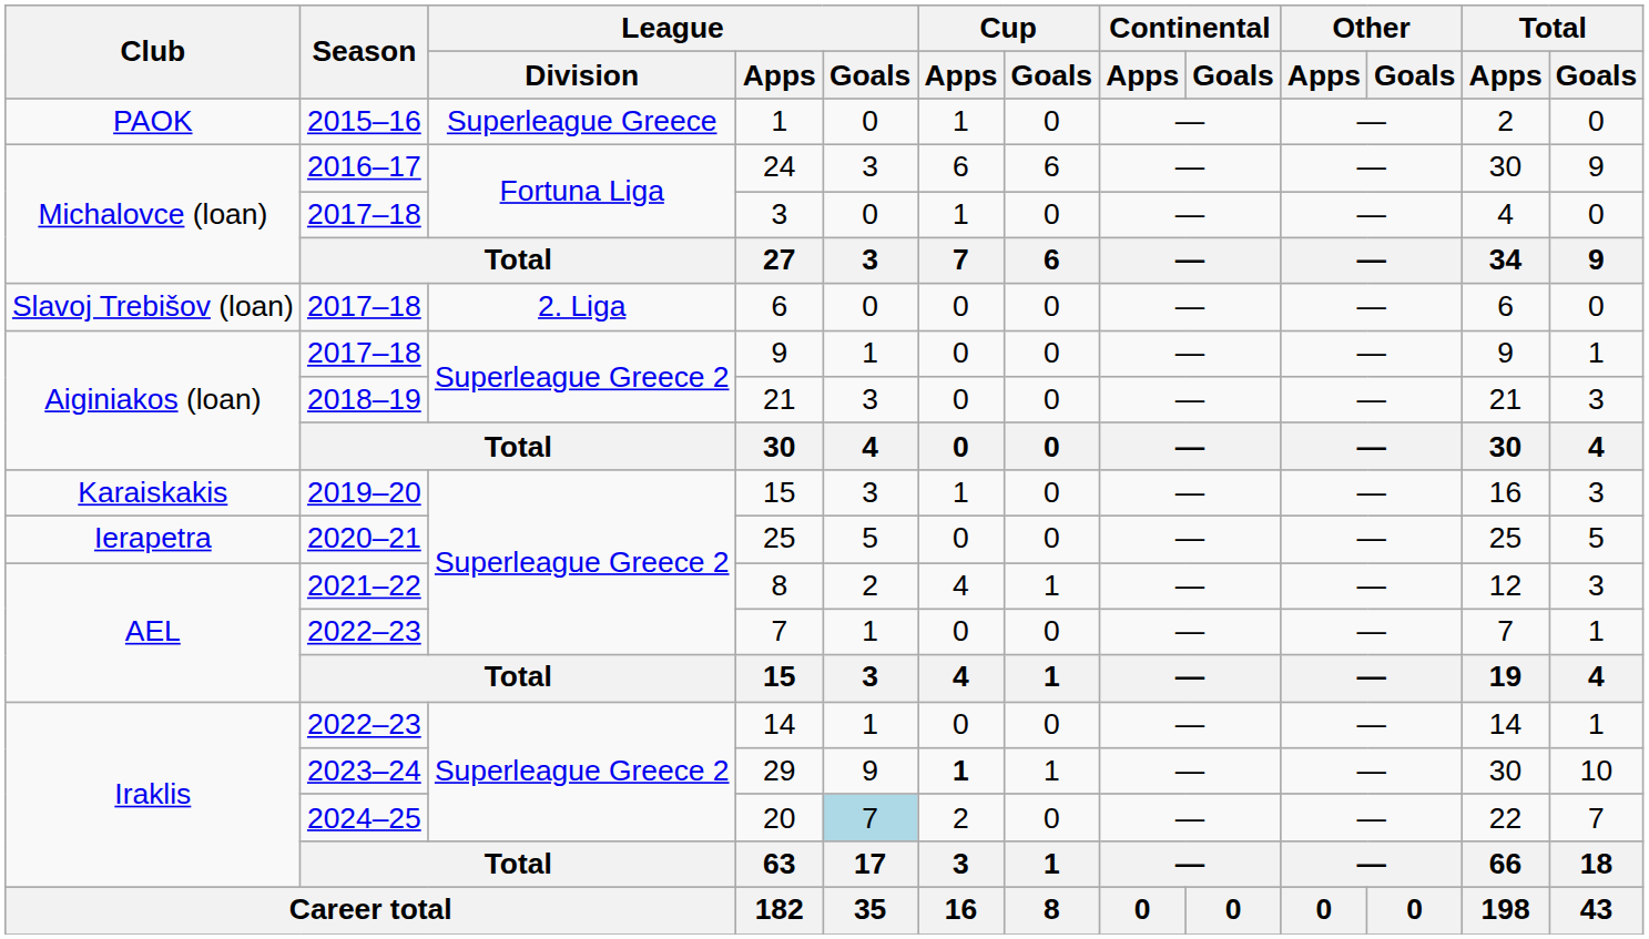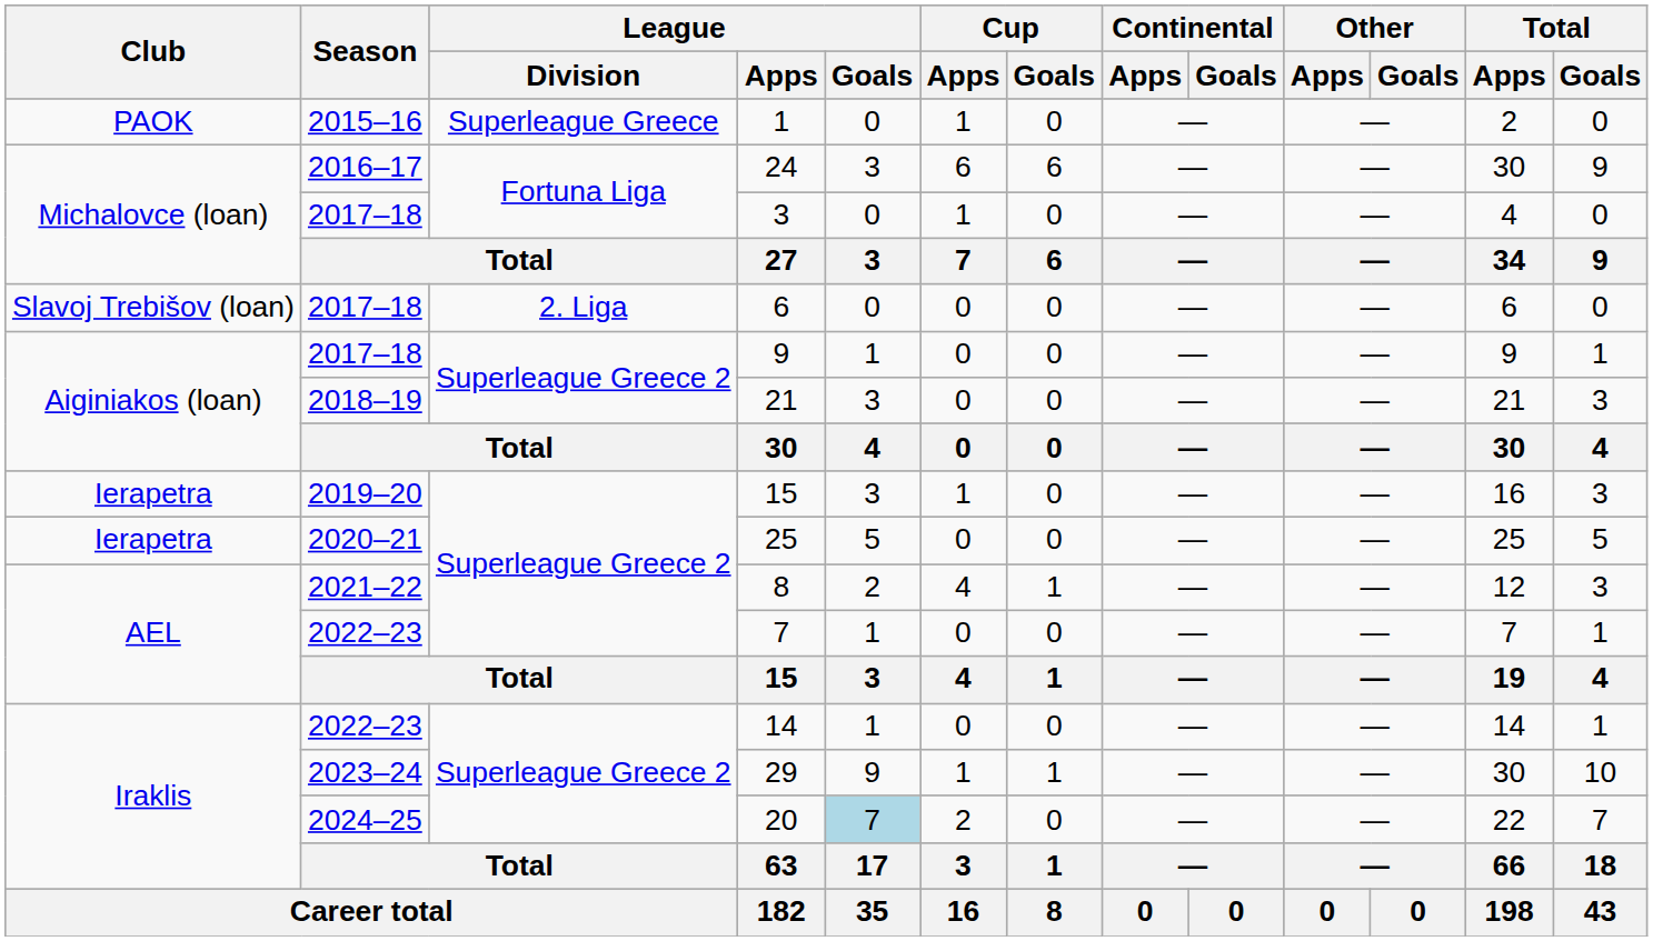2019–20 / 15 | Club: Karaiskakis -> Ierapetra
29 | Cup / Apps: bold -> normal
